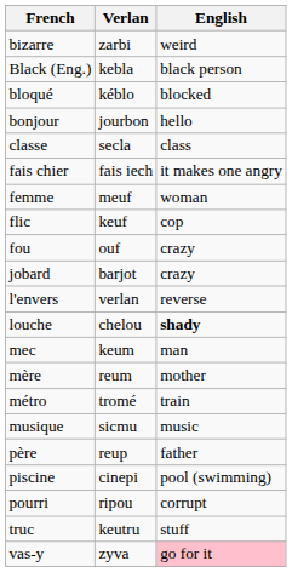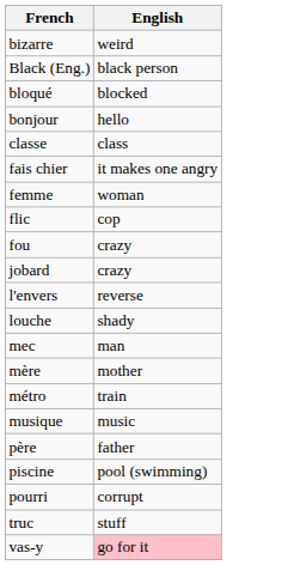- column: Verlan | zarbi | kebla | kéblo | jourbon | secla | fais iech | meuf | keuf | ouf | barjot | verlan | chelou | keum | reum | tromé | sicmu | reup | cinepi | ripou | keutru | zyva
louche | English: bold -> normal
